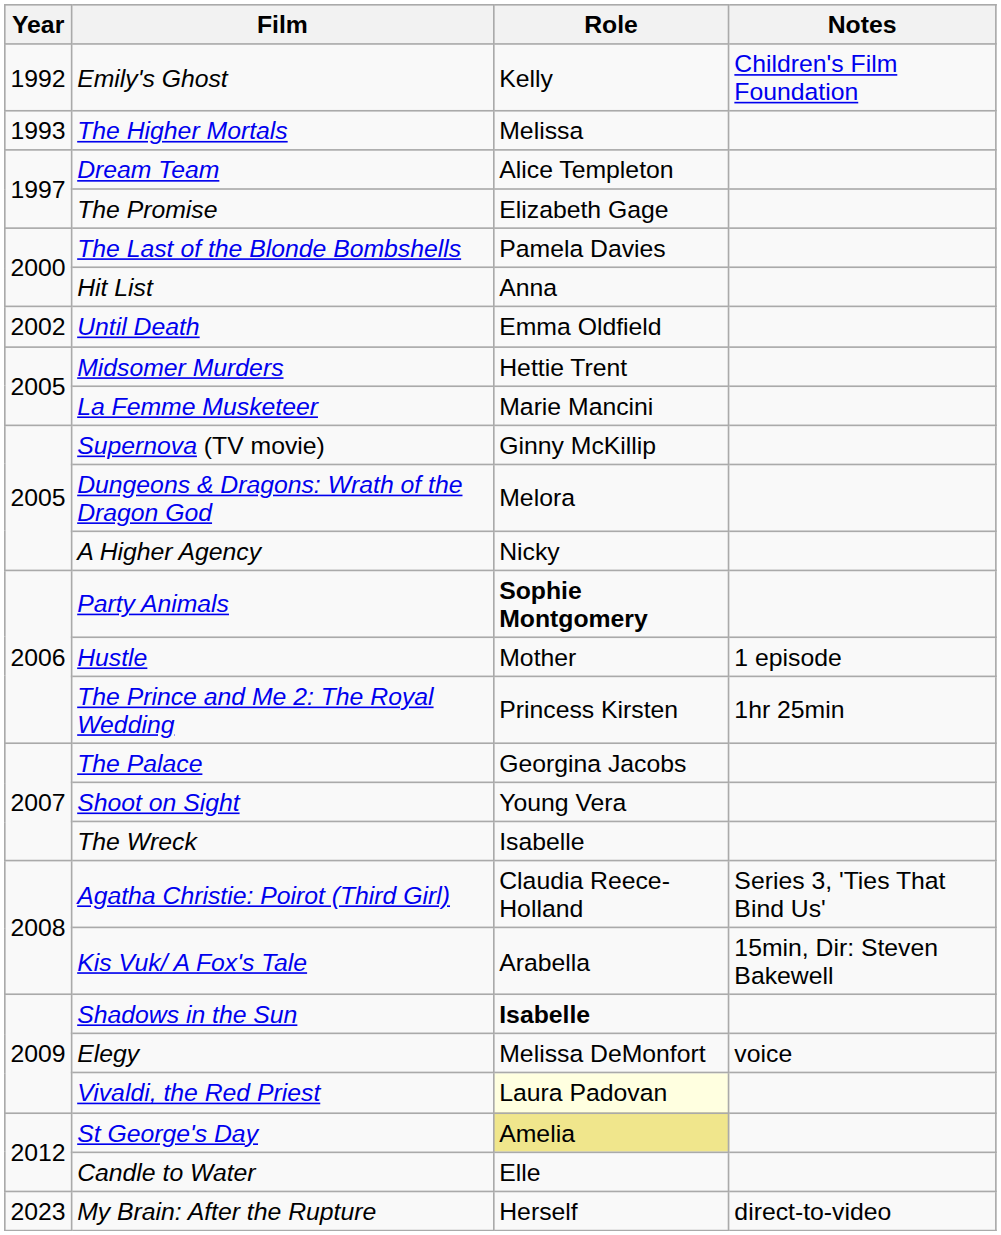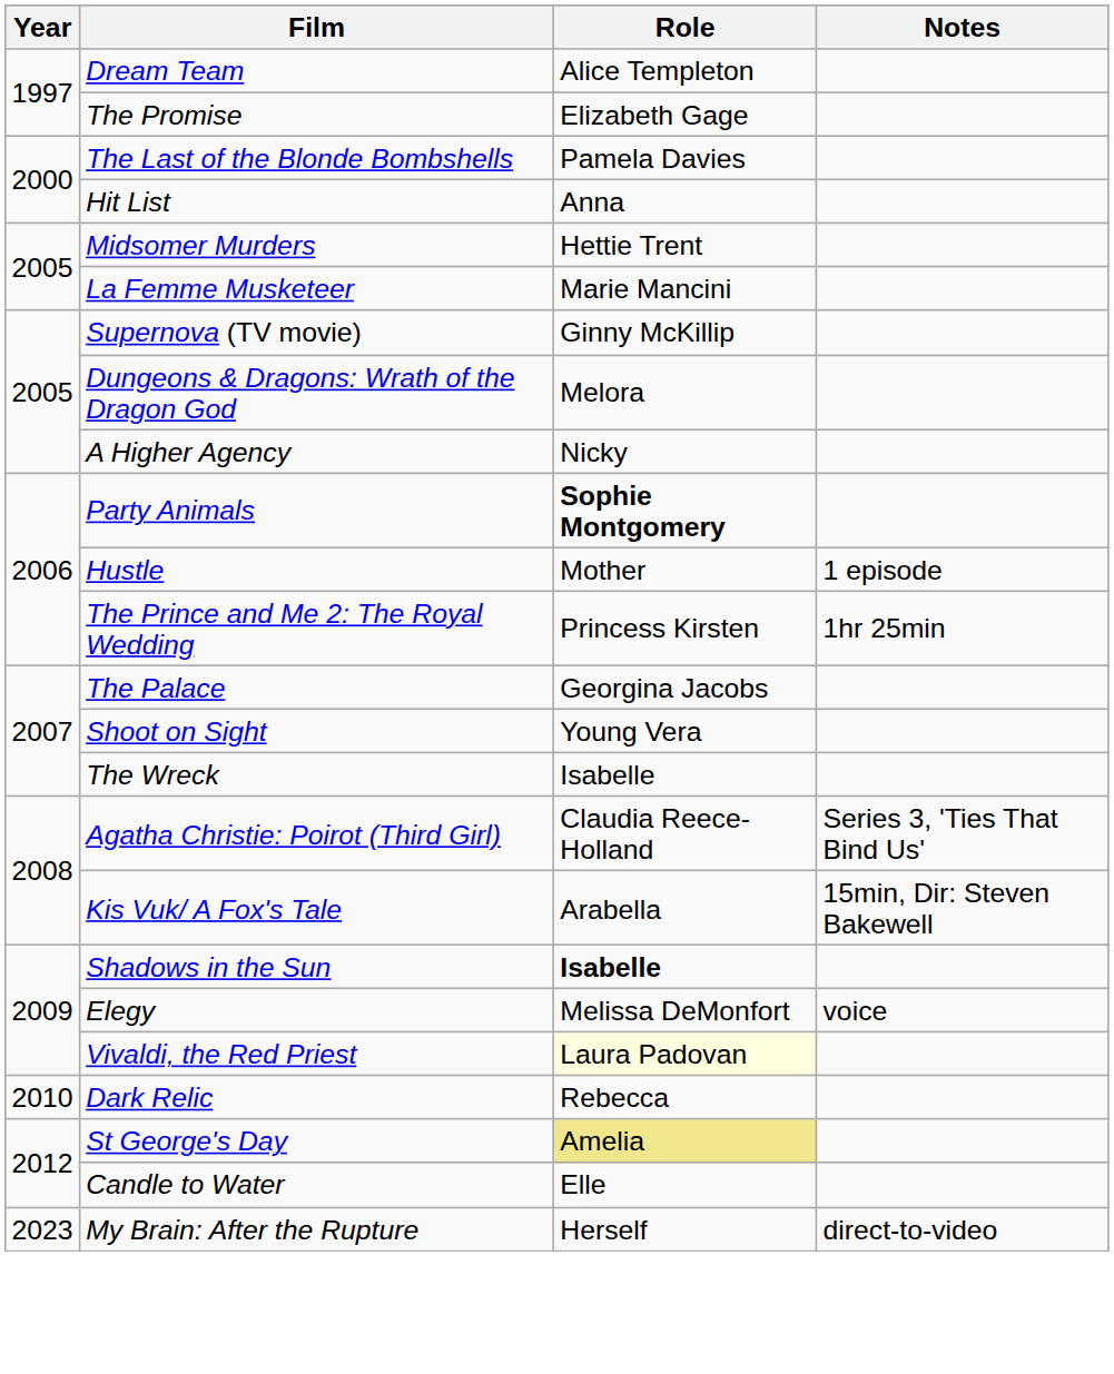- row: 1992 | Emily's Ghost | Kelly | Children's Film Foundation
- row: 1993 | The Higher Mortals | Melissa
- row: 2002 | Until Death | Emma Oldfield
+ row: 2010 | Dark Relic | Rebecca
